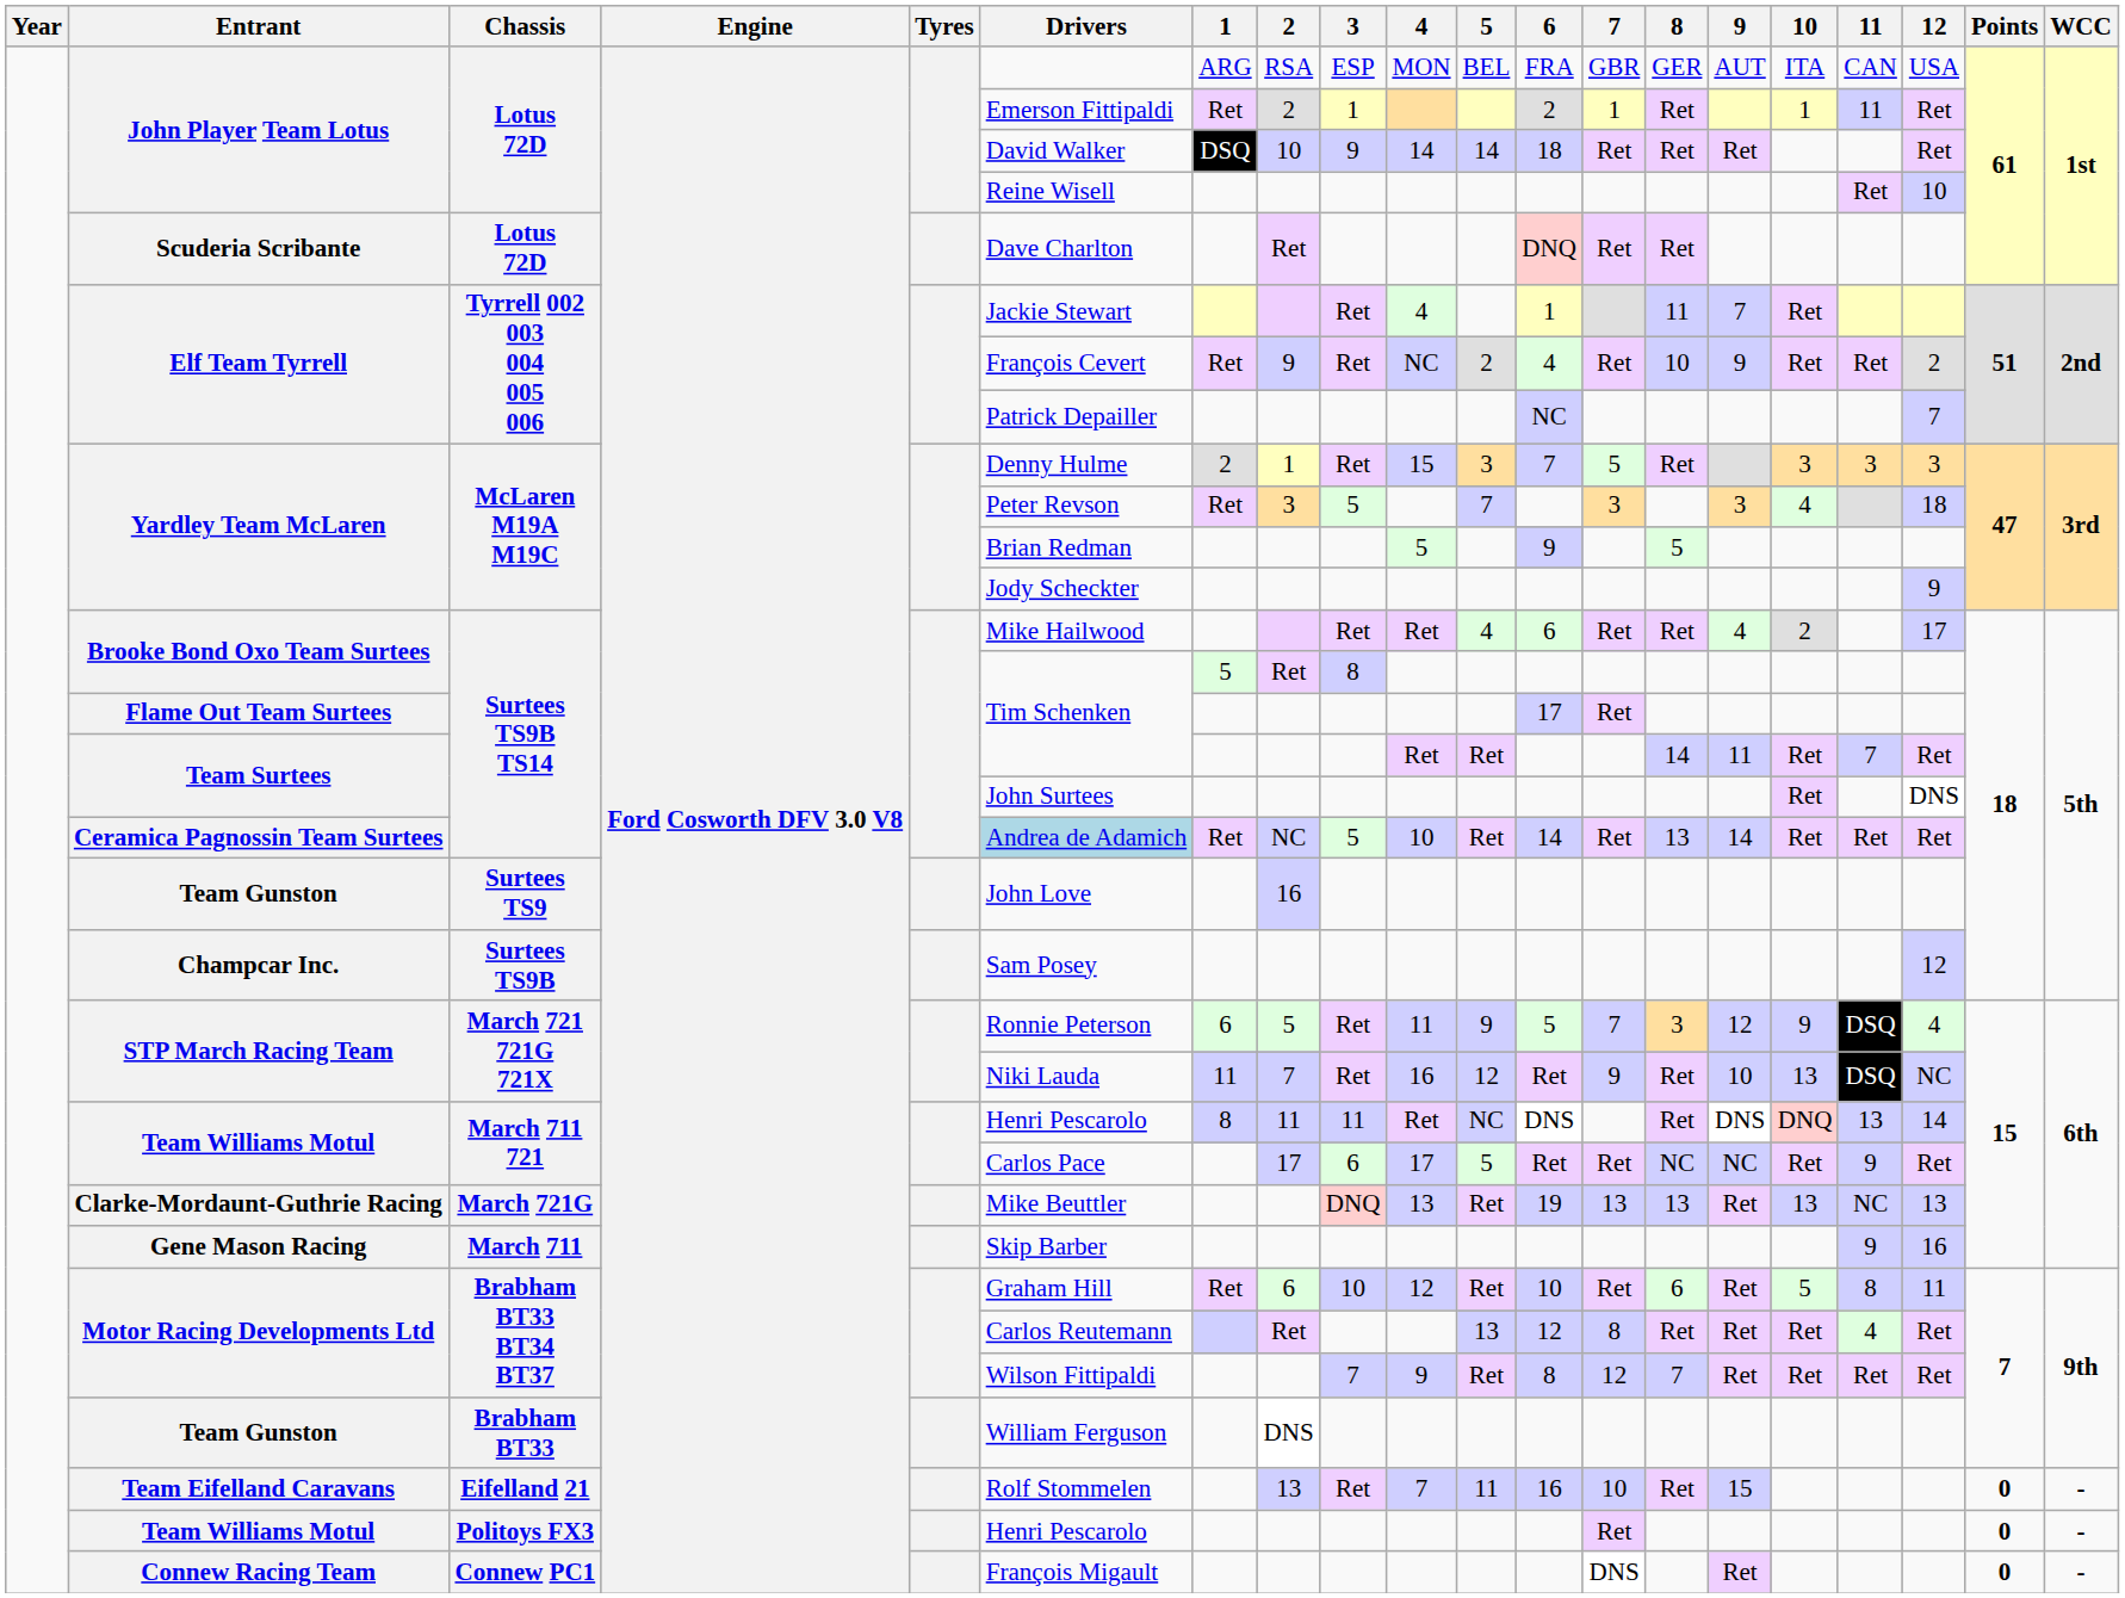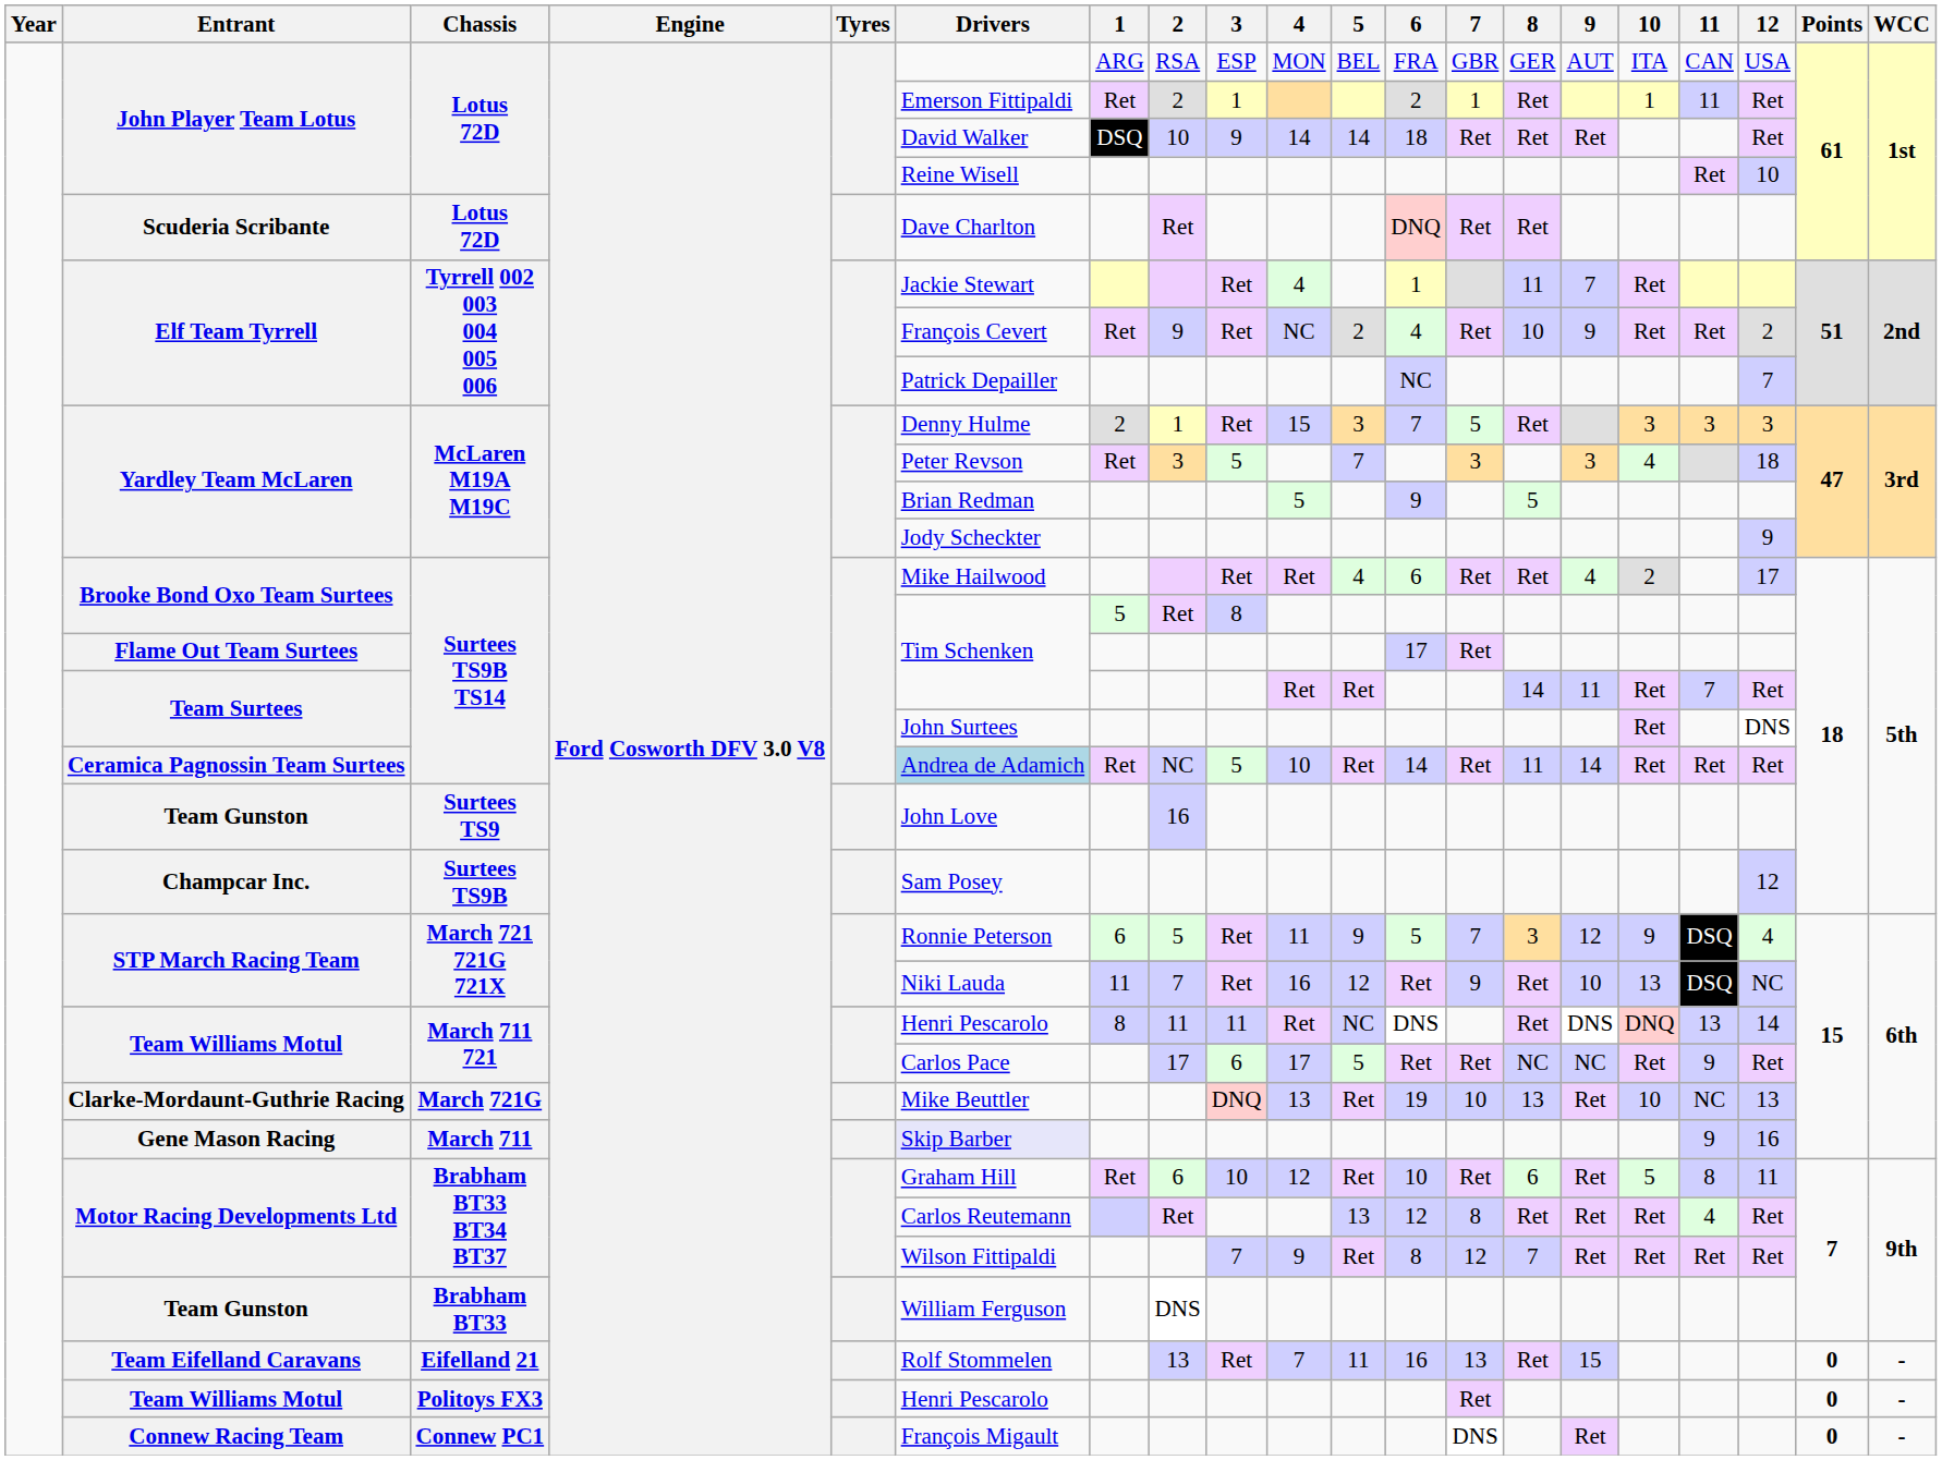Ceramica Pagnossin Team Surtees | 8: 13 -> 11
Clarke-Mordaunt-Guthrie Racing | 7: 13 -> 10
Clarke-Mordaunt-Guthrie Racing | 10: 13 -> 10
Gene Mason Racing | Drivers: no background -> lavender background
Team Eifelland Caravans | 7: 10 -> 13
